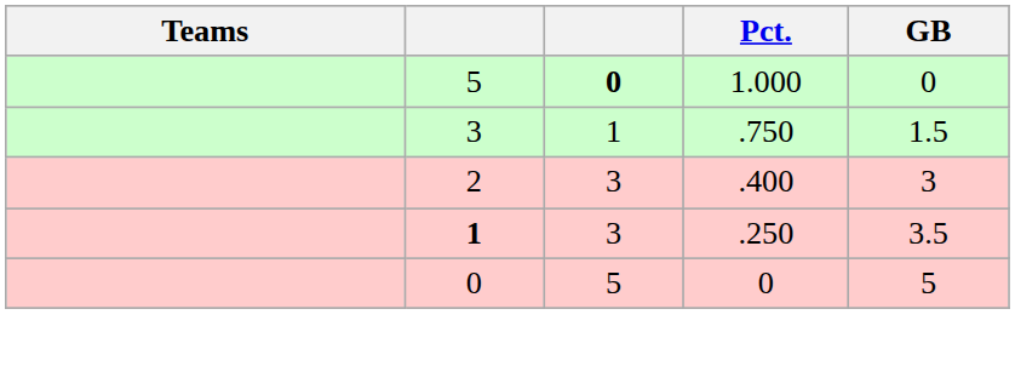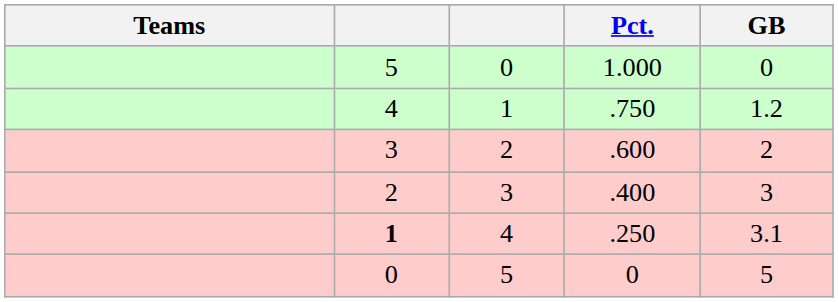1.000 | column 3: bold -> normal
.750 | column 2: 3 -> 4
.750 | GB: 1.5 -> 1.2
+ row: 3 | 2 | .600 | 2
.250 | column 3: 3 -> 4
.250 | GB: 3.5 -> 3.1
